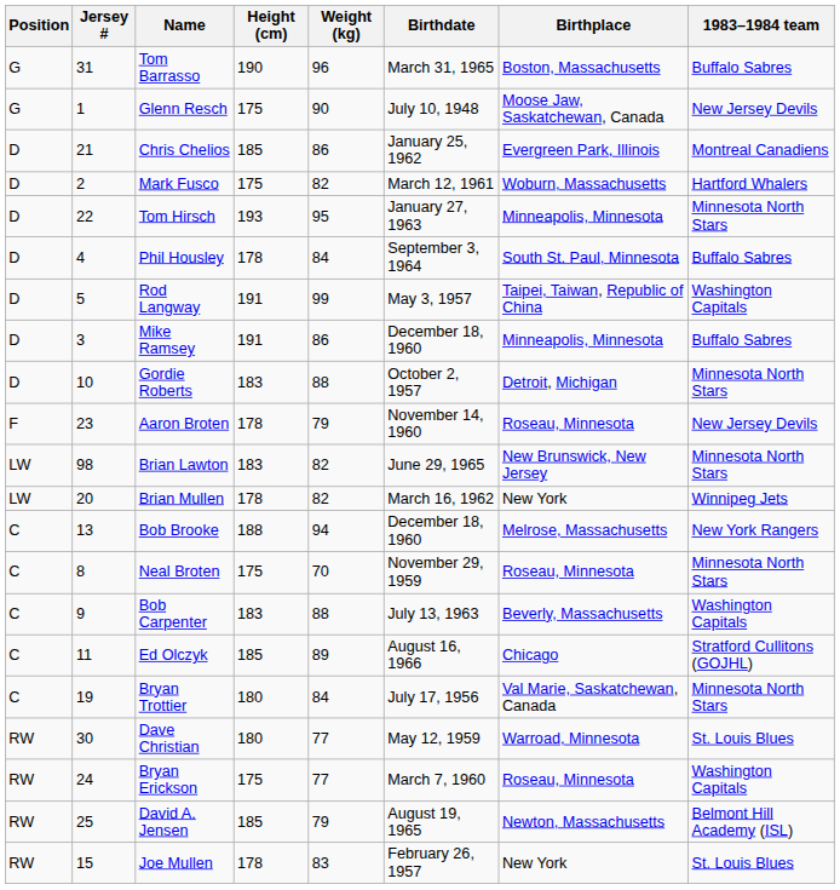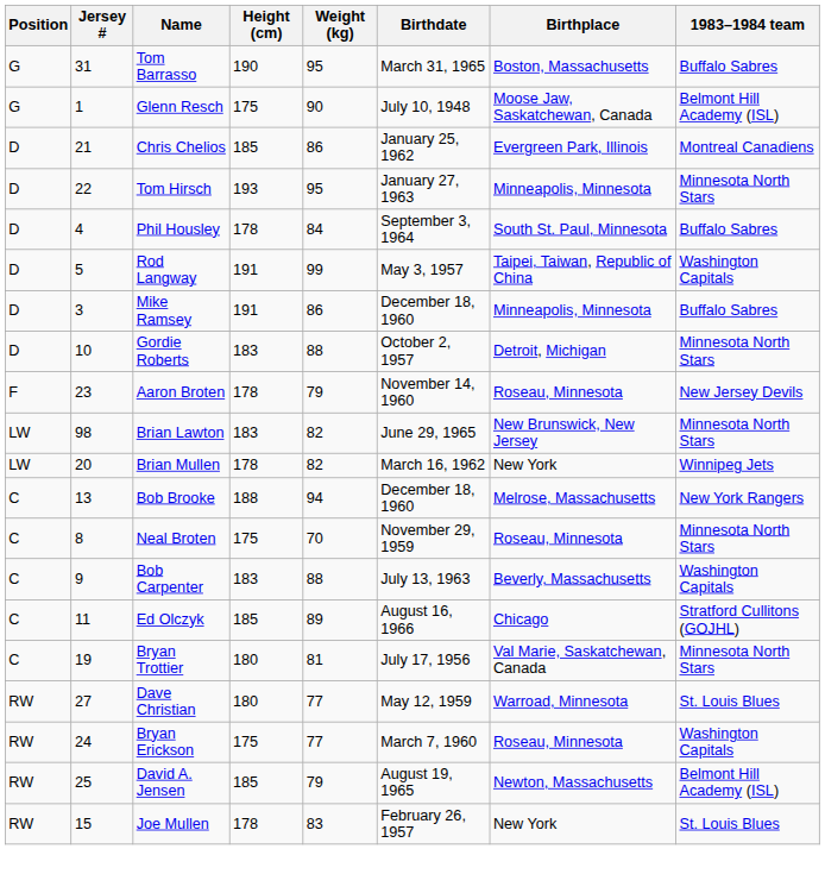Tom Barrasso | Weight (kg): 96 -> 95
Glenn Resch | 1983–1984 team: New Jersey Devils -> Belmont Hill Academy (ISL)
- row: D | 2 | Mark Fusco | 175 | 82 | March 12, 1961 | Woburn, Massachusetts | Hartford Whalers
Bryan Trottier | Weight (kg): 84 -> 81
Dave Christian | Jersey #: 30 -> 27
